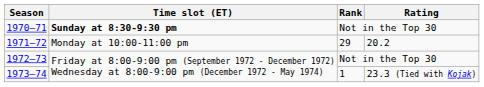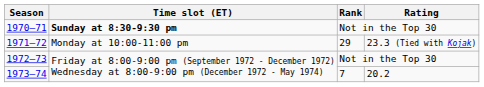1971–72 | Rating: 20.2 -> 23.3 (Tied with Kojak)
1973–74 | Rank: 1 -> 7
1973–74 | Rating: 23.3 (Tied with Kojak) -> 20.2
